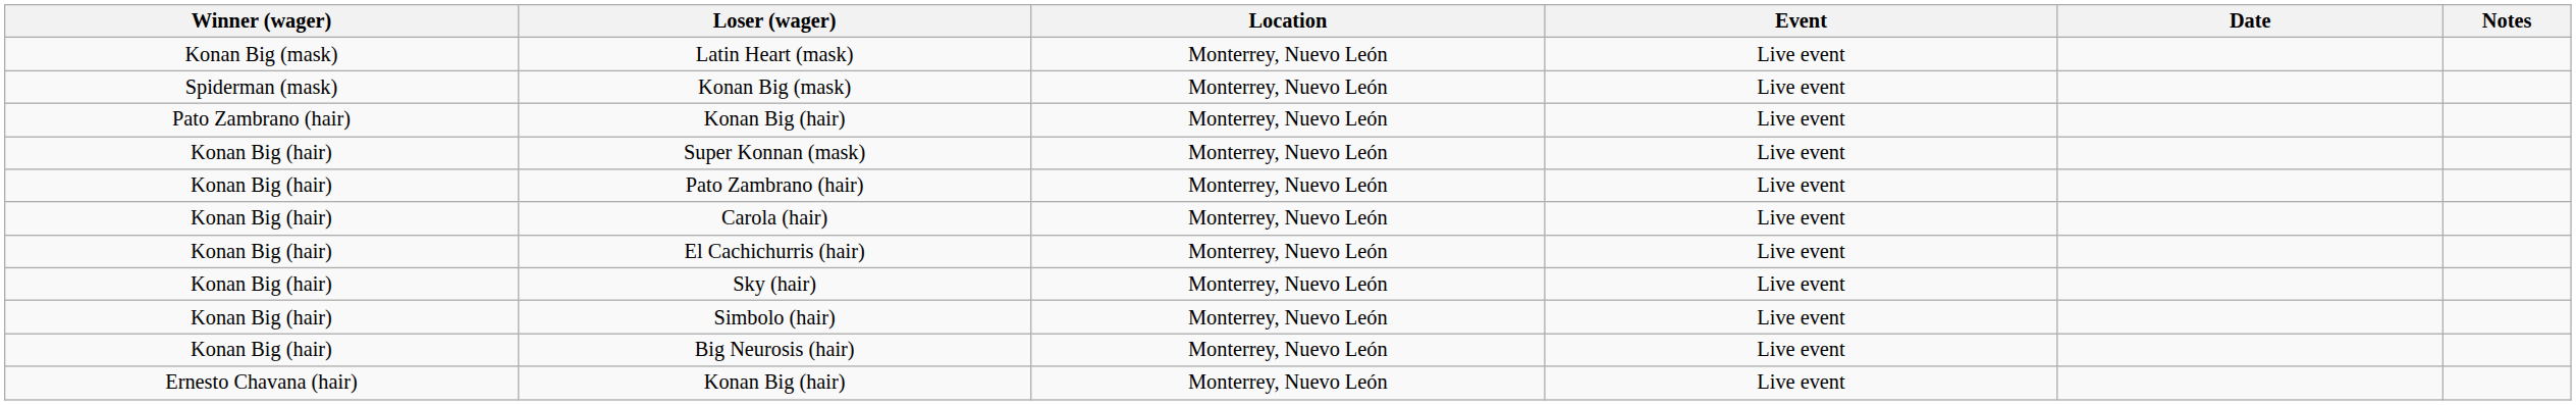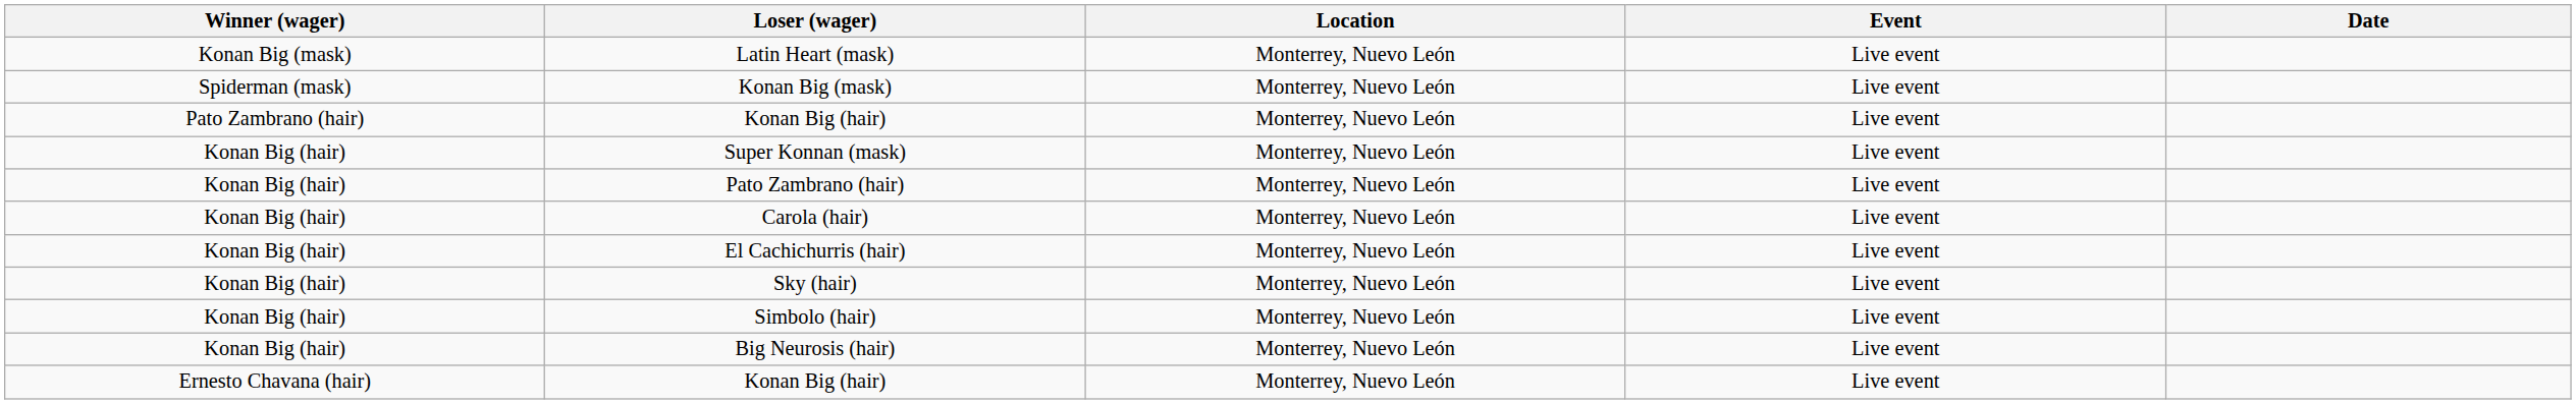- column: Notes
